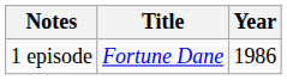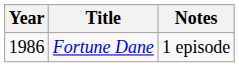columns swapped: Year <-> Notes
